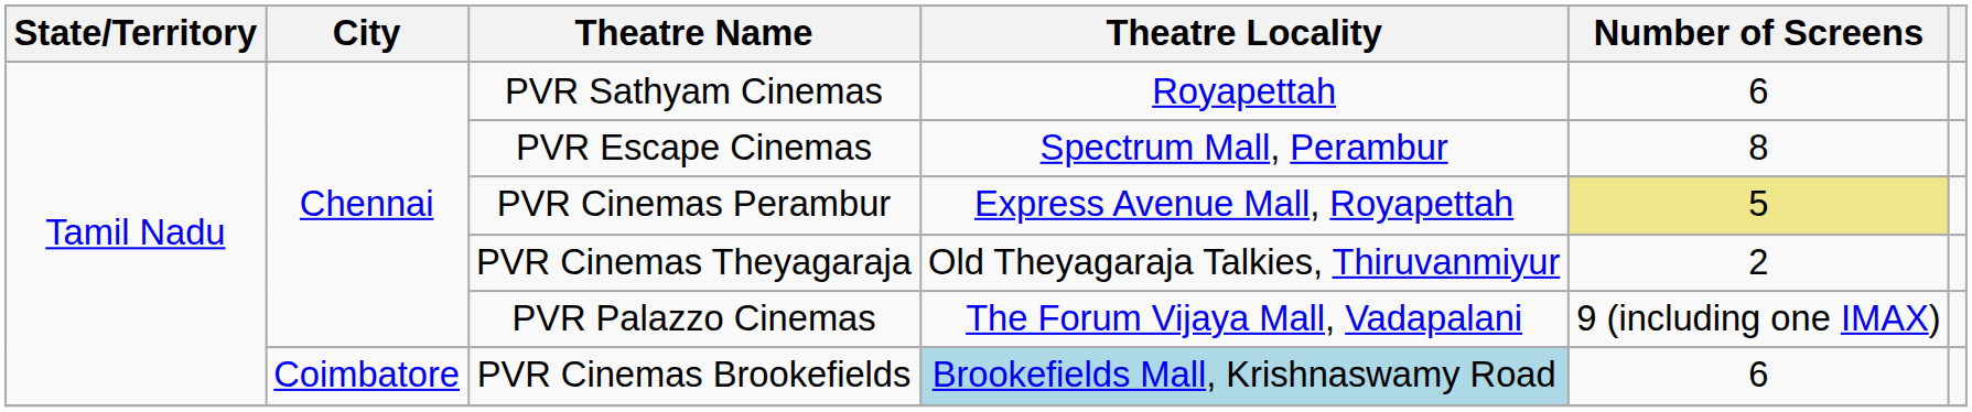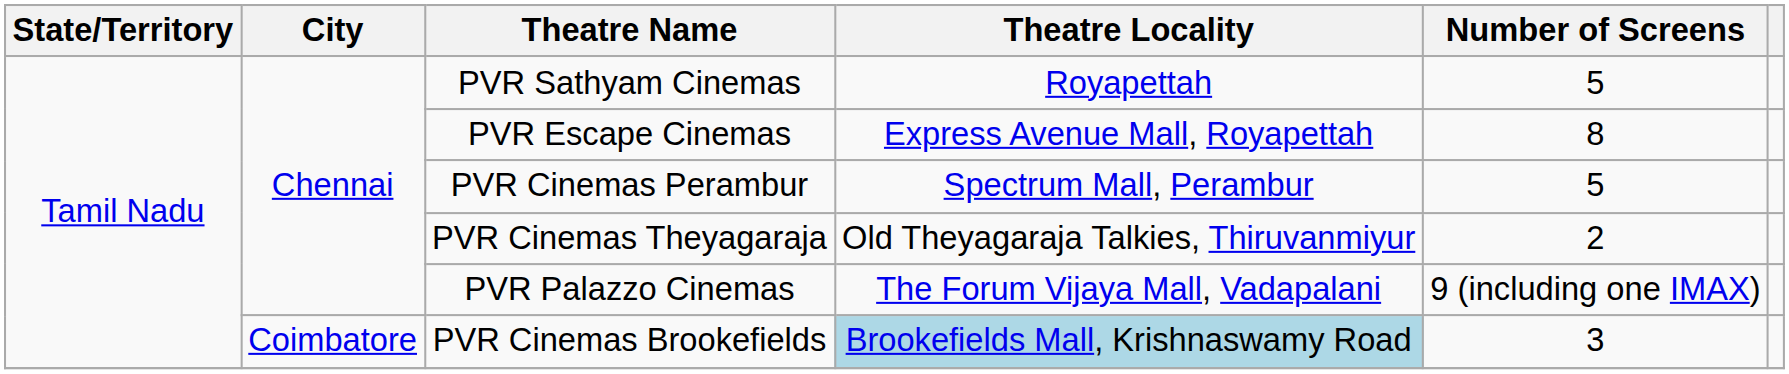PVR Sathyam Cinemas | Number of Screens: 6 -> 5
PVR Escape Cinemas | Theatre Locality: Spectrum Mall, Perambur -> Express Avenue Mall, Royapettah
PVR Cinemas Perambur | Theatre Locality: Express Avenue Mall, Royapettah -> Spectrum Mall, Perambur
PVR Cinemas Perambur | Number of Screens: khaki background -> no background
PVR Cinemas Brookefields | Number of Screens: 6 -> 3
